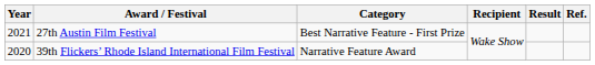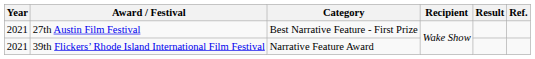39th Flickers’ Rhode Island International Film Festival | Year: 2020 -> 2021
